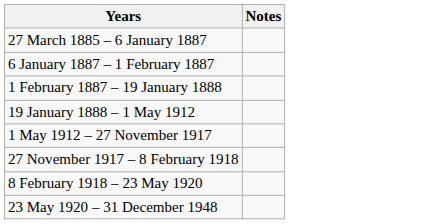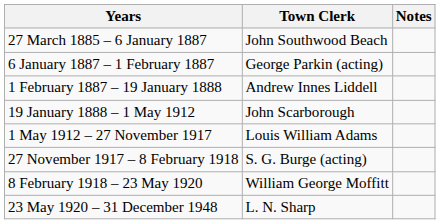+ column: Town Clerk | John Southwood Beach | George Parkin (acting) | Andrew Innes Liddell | John Scarborough | Louis William Adams | S. G. Burge (acting) | William George Moffitt | L. N. Sharp
